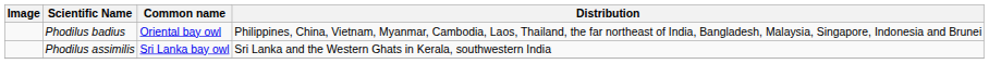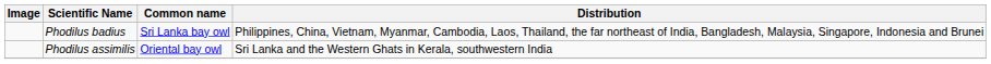Phodilus badius | Common name: Oriental bay owl -> Sri Lanka bay owl
Phodilus assimilis | Common name: Sri Lanka bay owl -> Oriental bay owl
